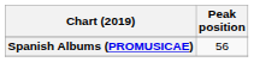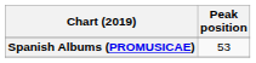Spanish Albums (PROMUSICAE) | Peak position: 56 -> 53
